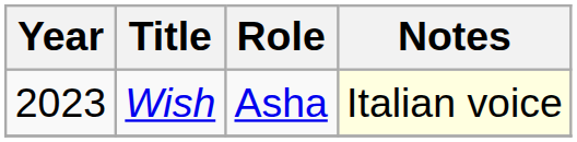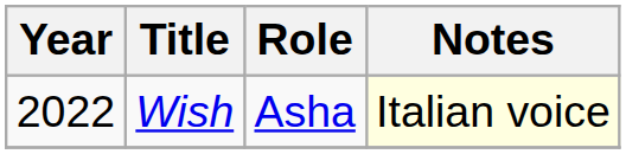Wish | Year: 2023 -> 2022
